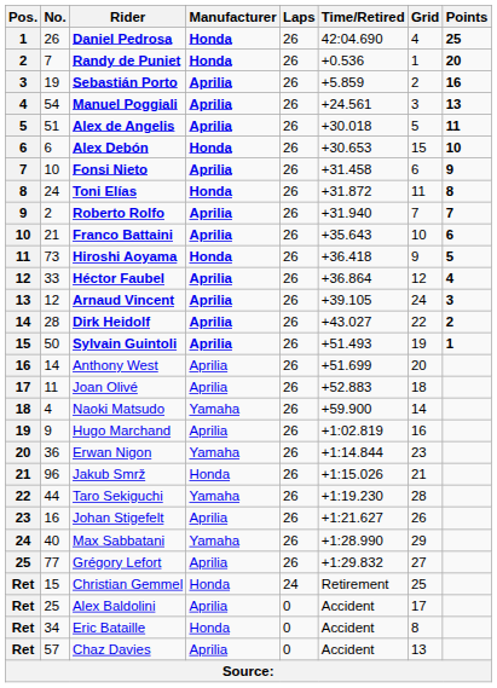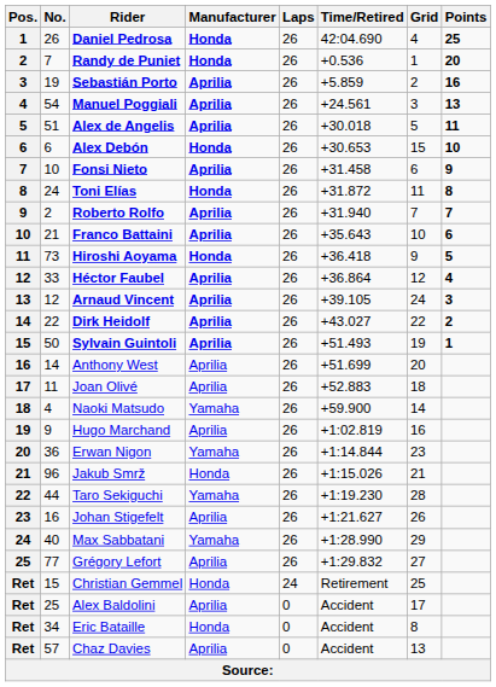Dirk Heidolf | No.: 28 -> 22
